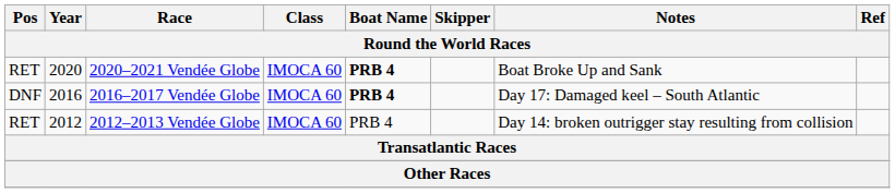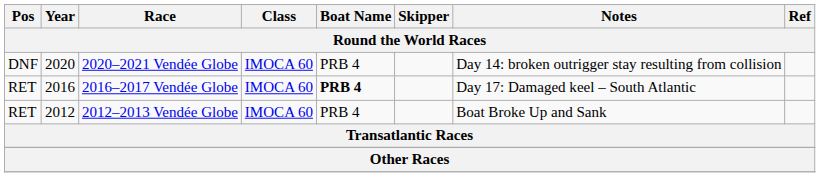2020–2021 Vendée Globe | Pos: RET -> DNF
2020–2021 Vendée Globe | Boat Name: bold -> normal
2020–2021 Vendée Globe | Notes: Boat Broke Up and Sank -> Day 14: broken outrigger stay resulting from collision
2016–2017 Vendée Globe | Pos: DNF -> RET
2012–2013 Vendée Globe | Notes: Day 14: broken outrigger stay resulting from collision -> Boat Broke Up and Sank
